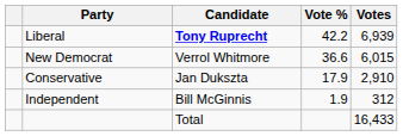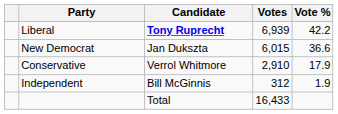columns swapped: Votes <-> Vote %
New Democrat | Candidate: Verrol Whitmore -> Jan Dukszta
Conservative | Candidate: Jan Dukszta -> Verrol Whitmore
